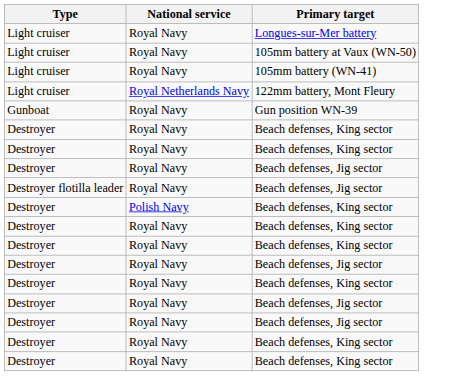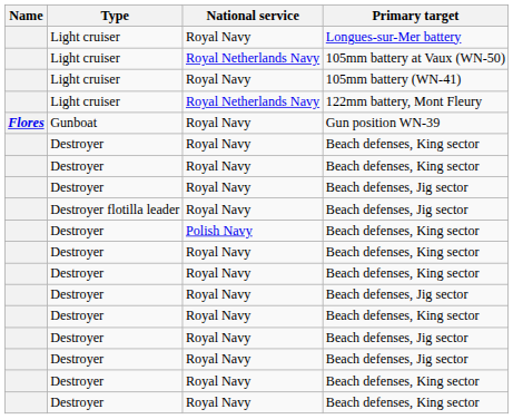+ column: Name | Flores
105mm battery at Vaux (WN-50) | National service: Royal Navy -> Royal Netherlands Navy
